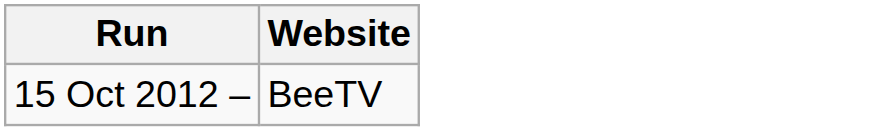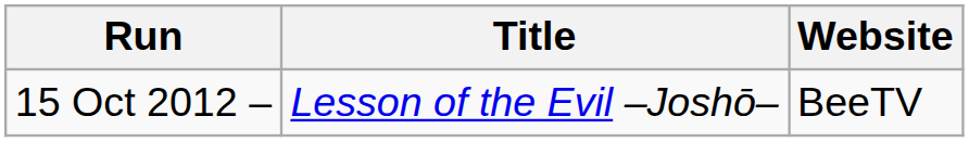+ column: Title | Lesson of the Evil –Joshō–
